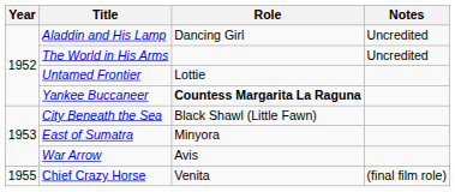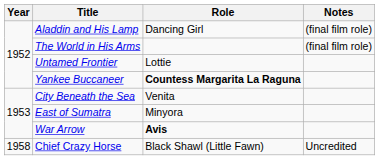Aladdin and His Lamp | Notes: Uncredited -> (final film role)
The World in His Arms | Notes: Uncredited -> (final film role)
City Beneath the Sea | Role: Black Shawl (Little Fawn) -> Venita
War Arrow | Role: normal -> bold
Chief Crazy Horse | Year: 1955 -> 1958
Chief Crazy Horse | Role: Venita -> Black Shawl (Little Fawn)
Chief Crazy Horse | Notes: (final film role) -> Uncredited
